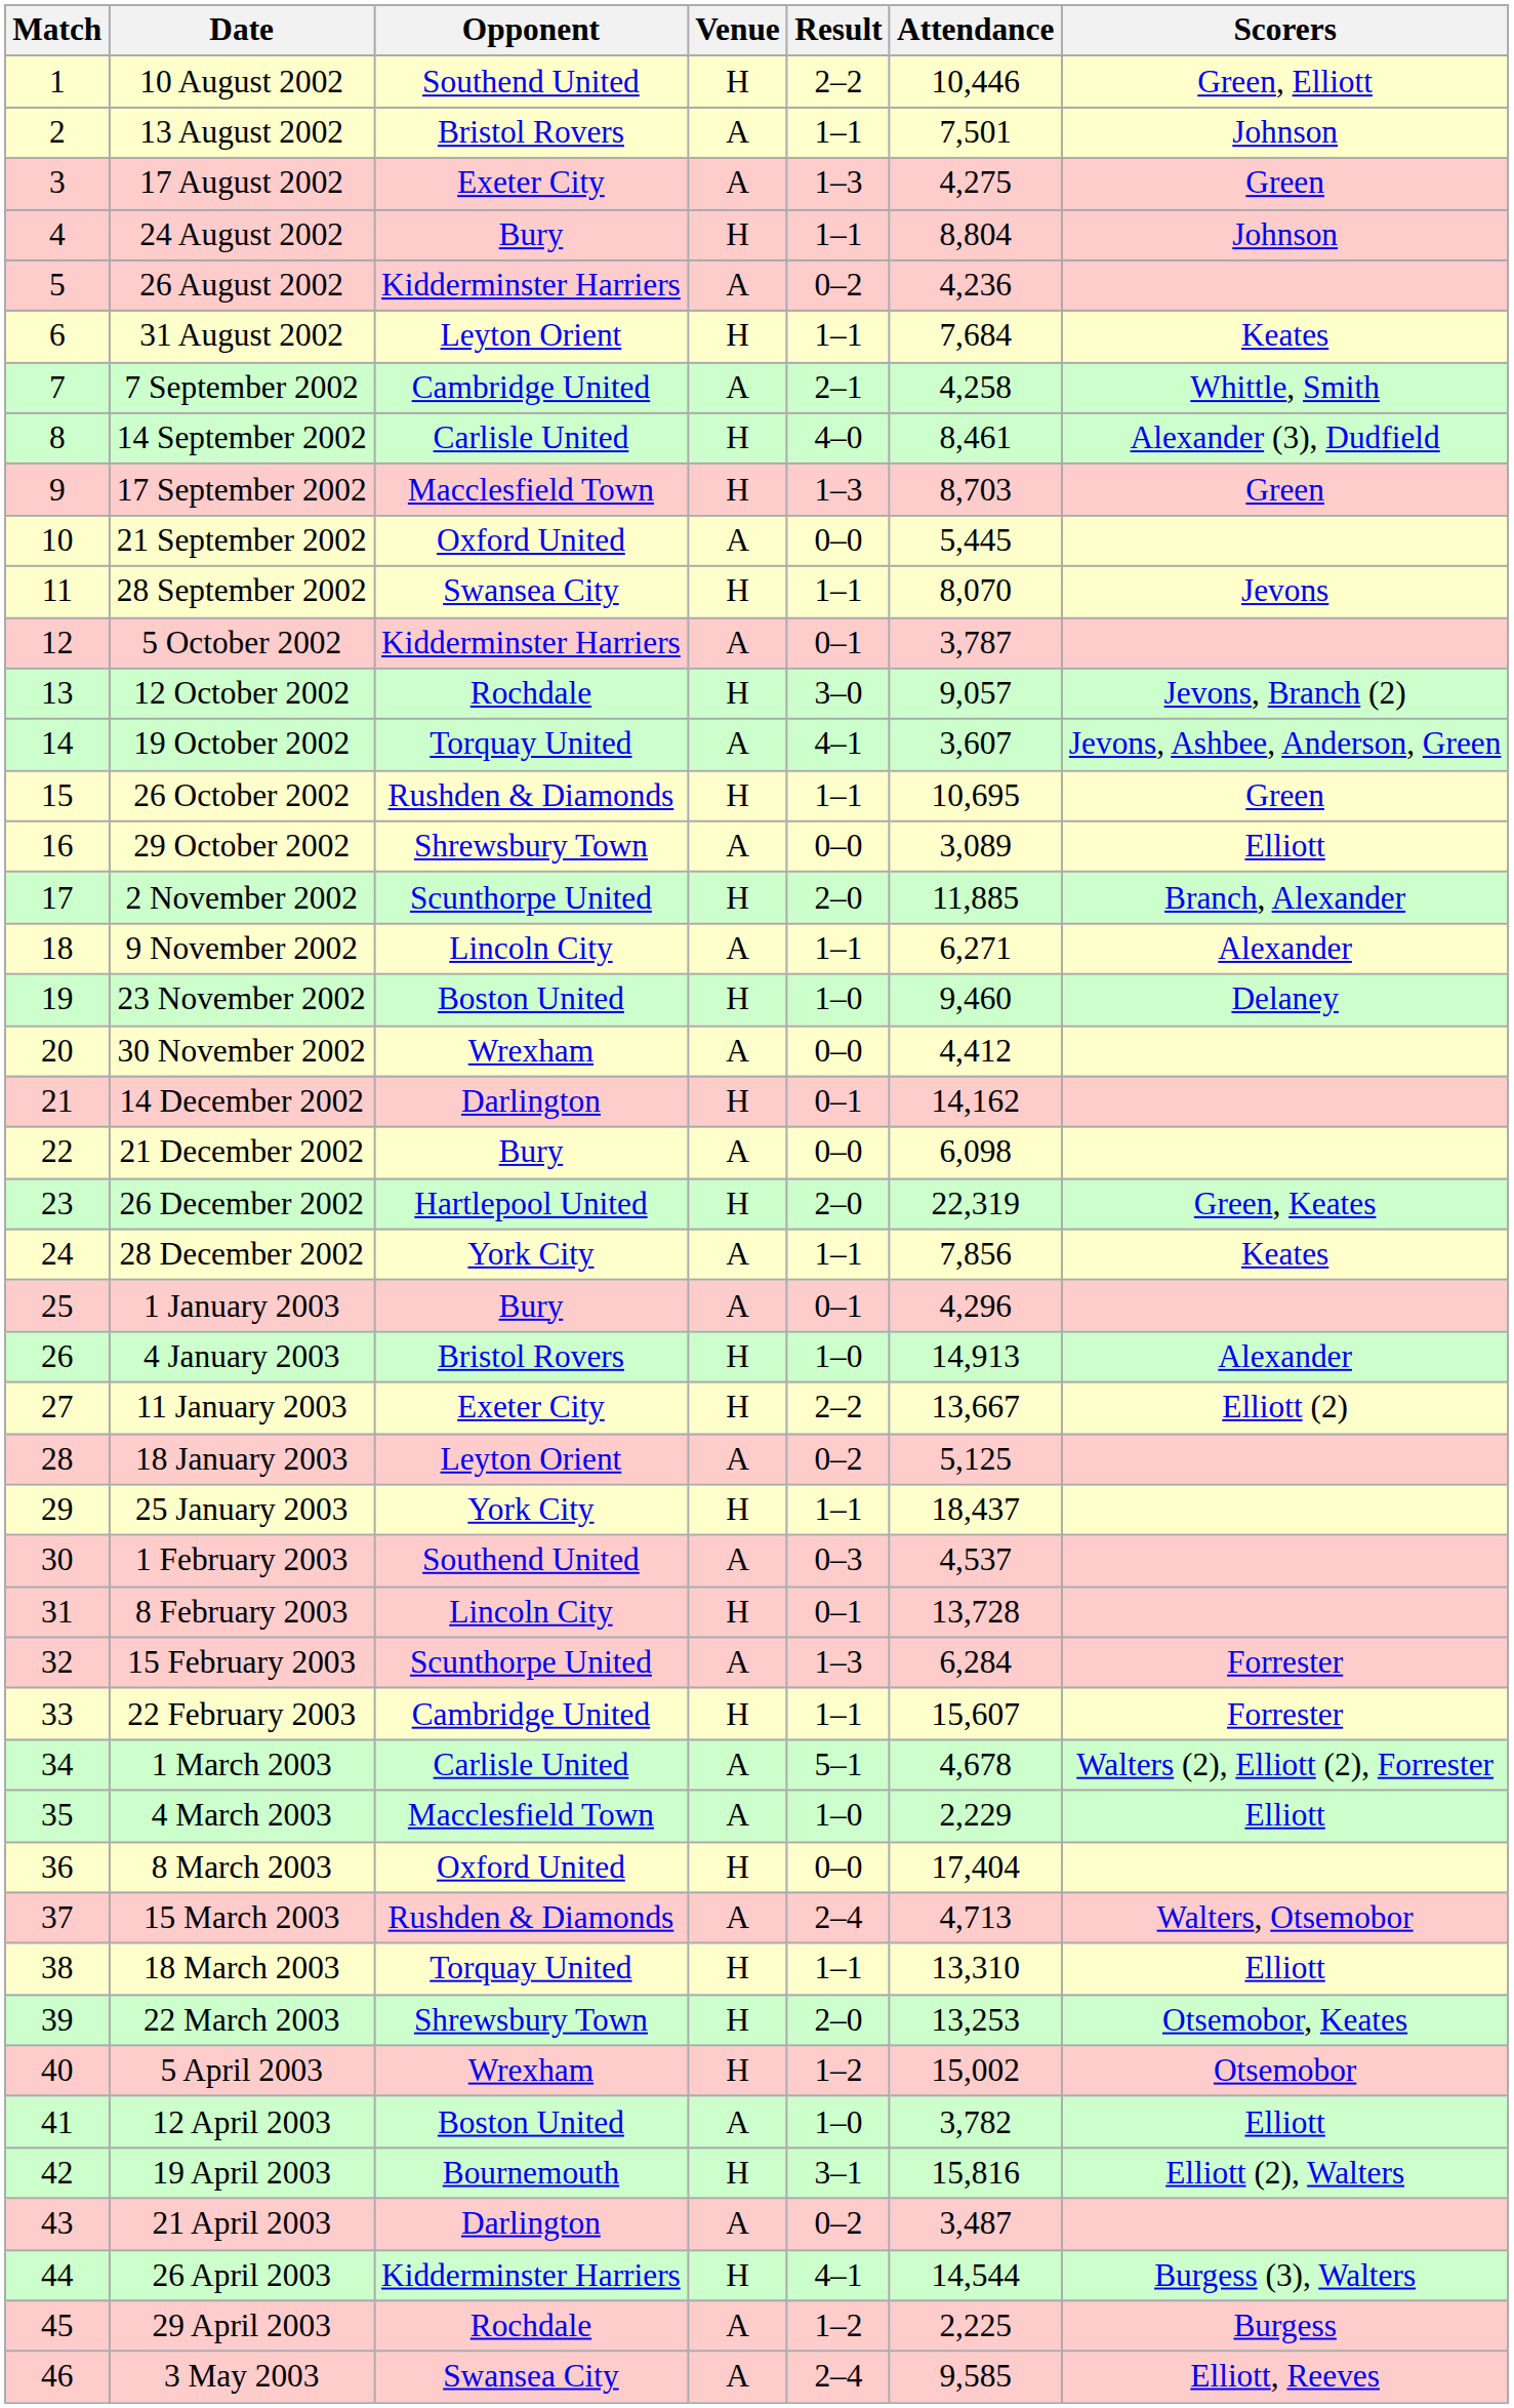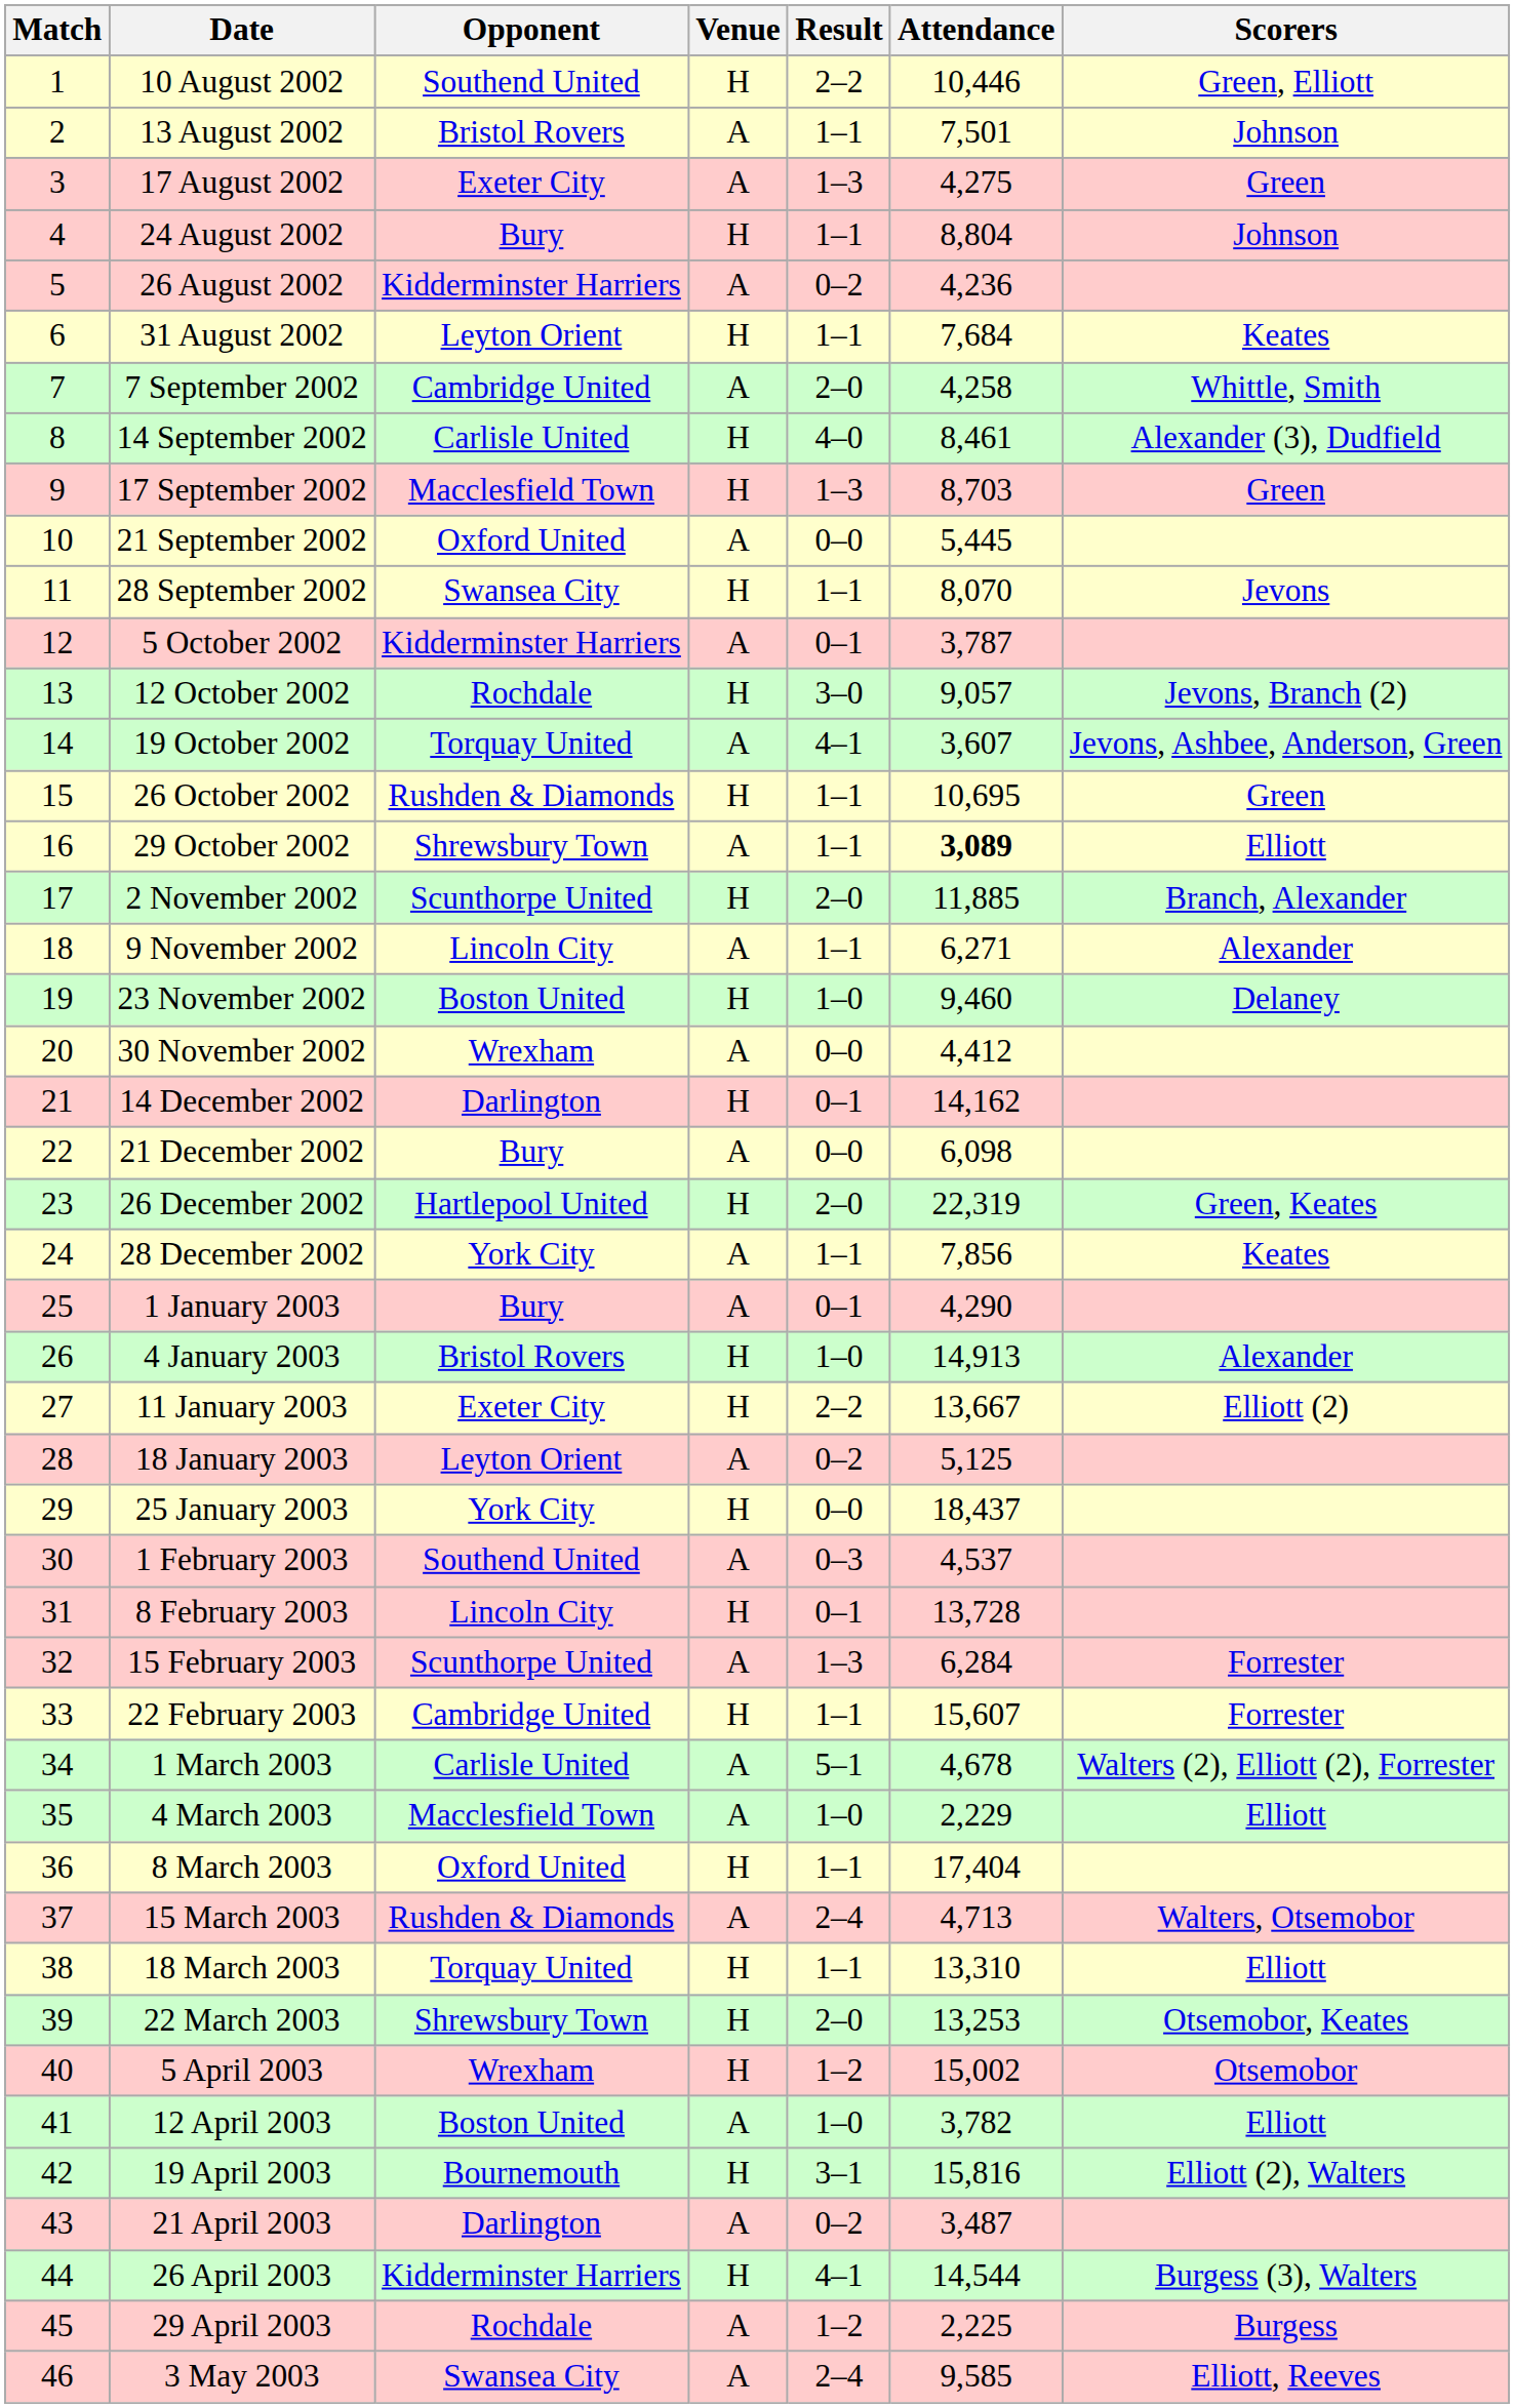7 September 2002 | Result: 2–1 -> 2–0
29 October 2002 | Result: 0–0 -> 1–1
29 October 2002 | Attendance: normal -> bold
1 January 2003 | Attendance: 4,296 -> 4,290
25 January 2003 | Result: 1–1 -> 0–0
8 March 2003 | Result: 0–0 -> 1–1
